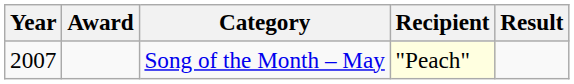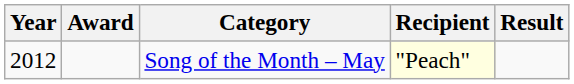Song of the Month – May | Year: 2007 -> 2012
